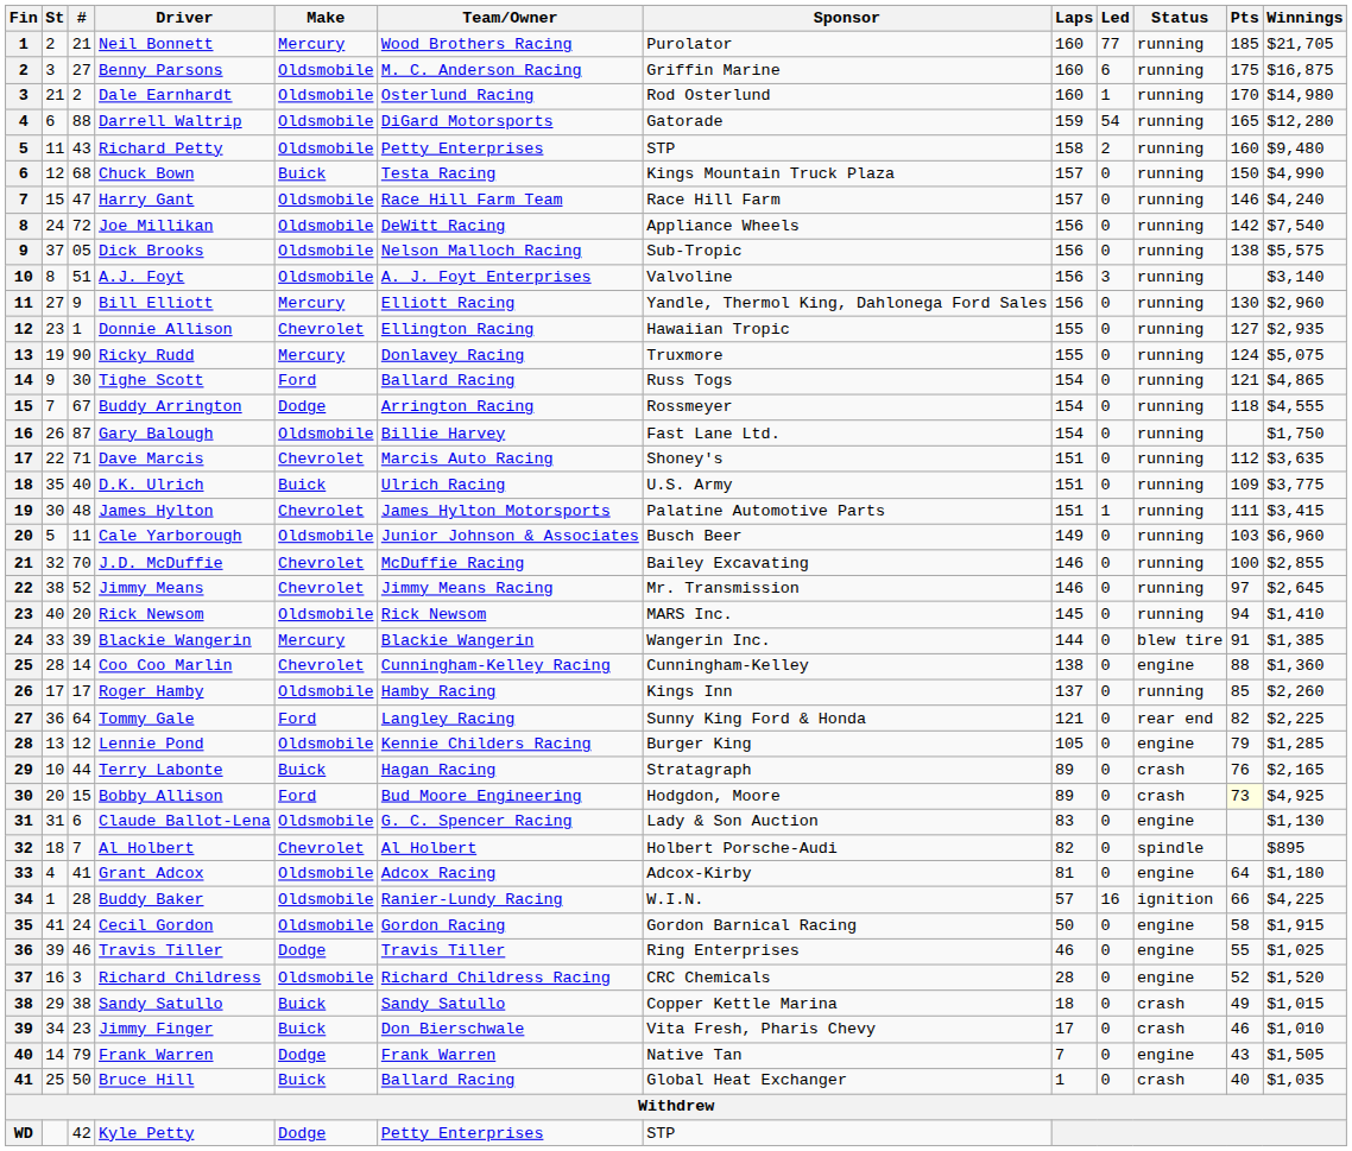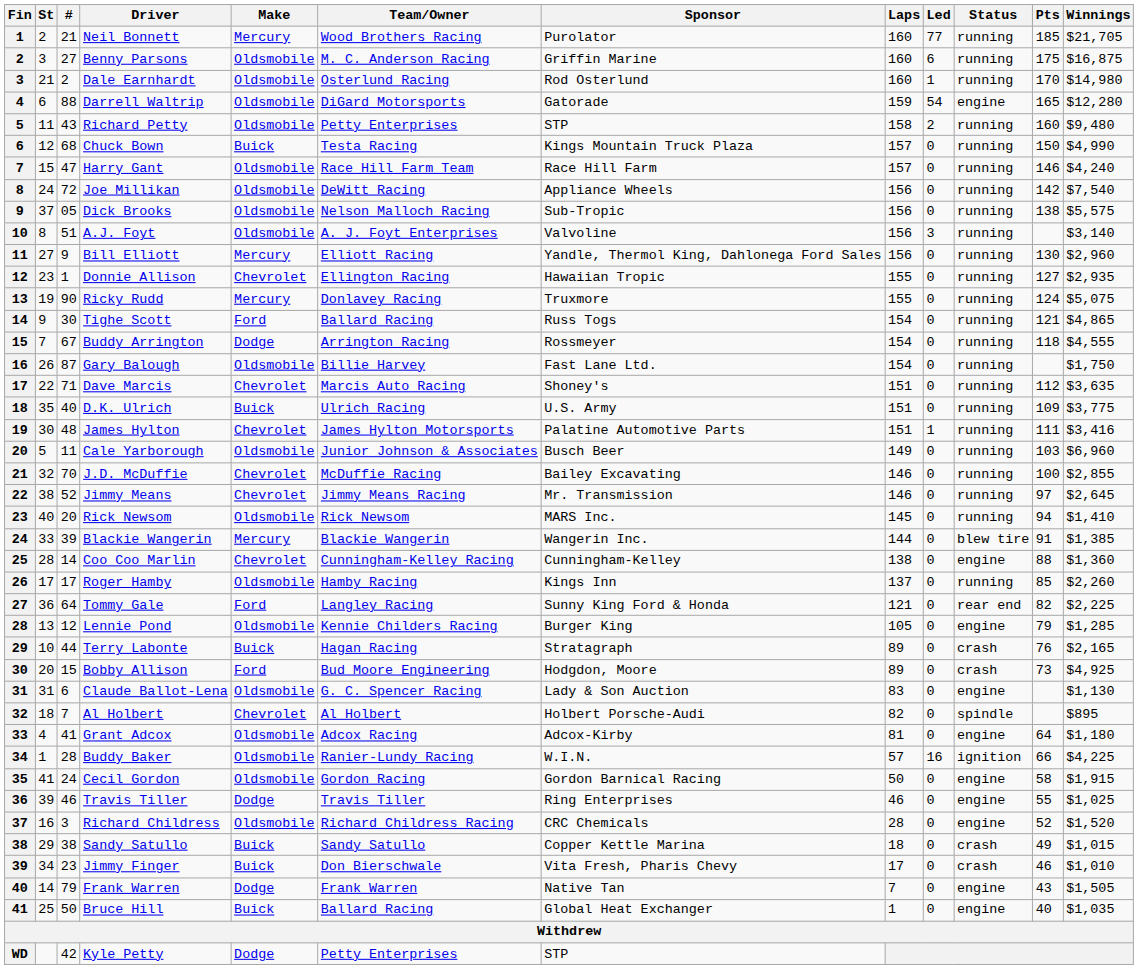Darrell Waltrip | Status: running -> engine
James Hylton | Winnings: $3,415 -> $3,416
Bobby Allison | Pts: lightyellow background -> no background
Bruce Hill | Status: crash -> engine
